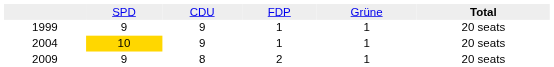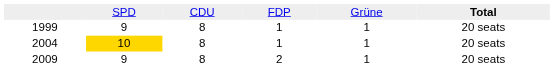1999 | column 3: 9 -> 8
2004 | column 3: 9 -> 8
